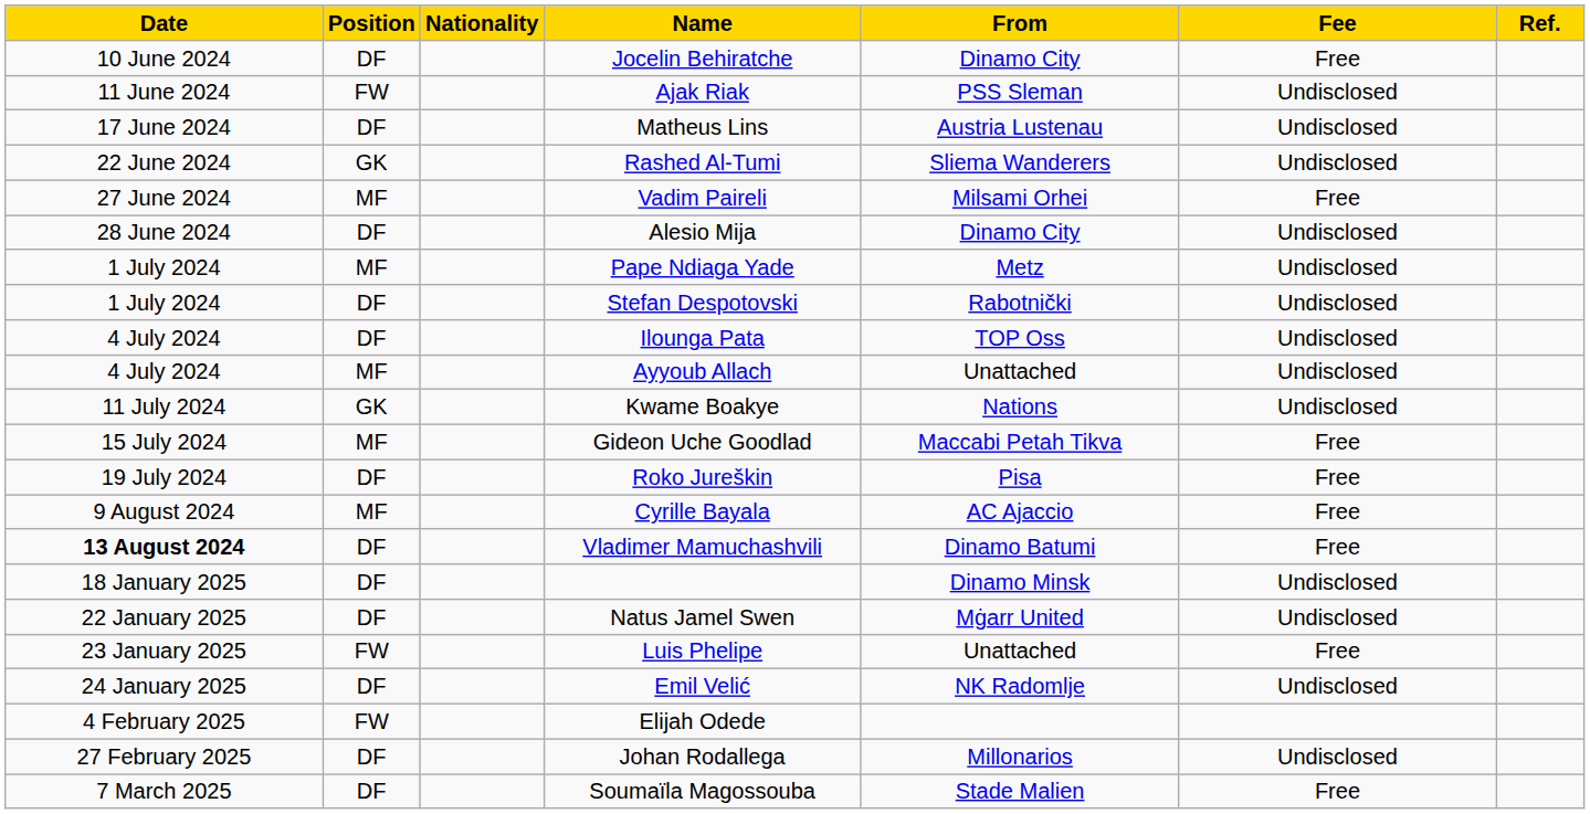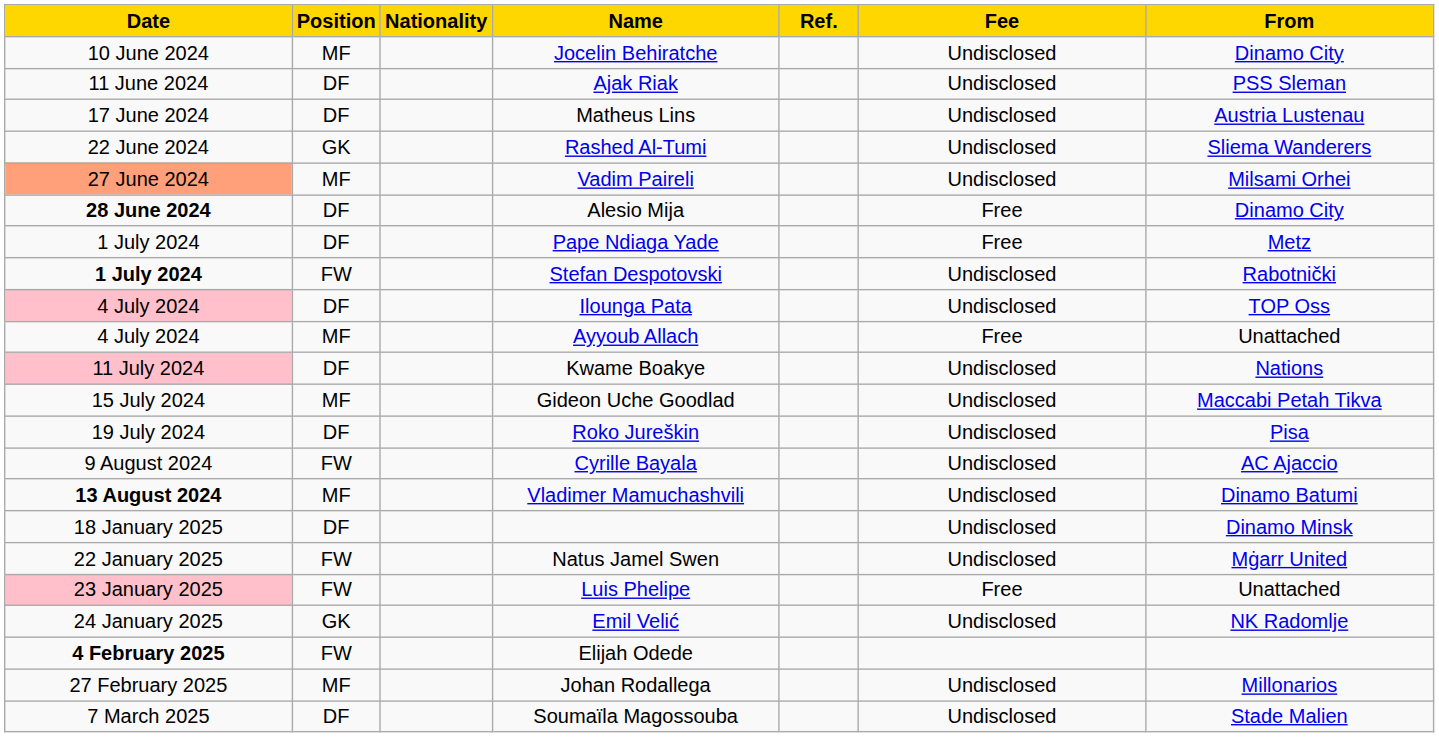columns swapped: From <-> Ref.
Jocelin Behiratche | Position: DF -> MF
Jocelin Behiratche | Fee: Free -> Undisclosed
Ajak Riak | Position: FW -> DF
Vadim Paireli | Date: no background -> lightsalmon background
Vadim Paireli | Fee: Free -> Undisclosed
Alesio Mija | Date: normal -> bold
Alesio Mija | Fee: Undisclosed -> Free
Pape Ndiaga Yade | Position: MF -> DF
Pape Ndiaga Yade | Fee: Undisclosed -> Free
Stefan Despotovski | Date: normal -> bold
Stefan Despotovski | Position: DF -> FW
Ilounga Pata | Date: no background -> pink background
Ayyoub Allach | Fee: Undisclosed -> Free
Kwame Boakye | Date: no background -> pink background
Kwame Boakye | Position: GK -> DF
Gideon Uche Goodlad | Fee: Free -> Undisclosed
Roko Jureškin | Fee: Free -> Undisclosed
Cyrille Bayala | Position: MF -> FW
Cyrille Bayala | Fee: Free -> Undisclosed
Vladimer Mamuchashvili | Position: DF -> MF
Vladimer Mamuchashvili | Fee: Free -> Undisclosed
Natus Jamel Swen | Position: DF -> FW
Luis Phelipe | Date: no background -> pink background
Emil Velić | Position: DF -> GK
Elijah Odede | Date: normal -> bold
Johan Rodallega | Position: DF -> MF
Soumaïla Magossouba | Fee: Free -> Undisclosed
